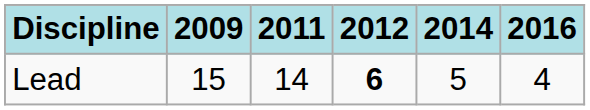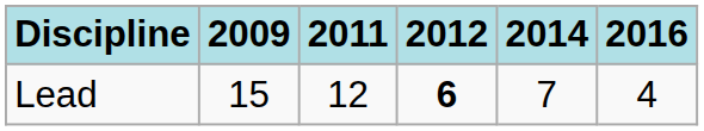Lead | 2011: 14 -> 12
Lead | 2014: 5 -> 7
